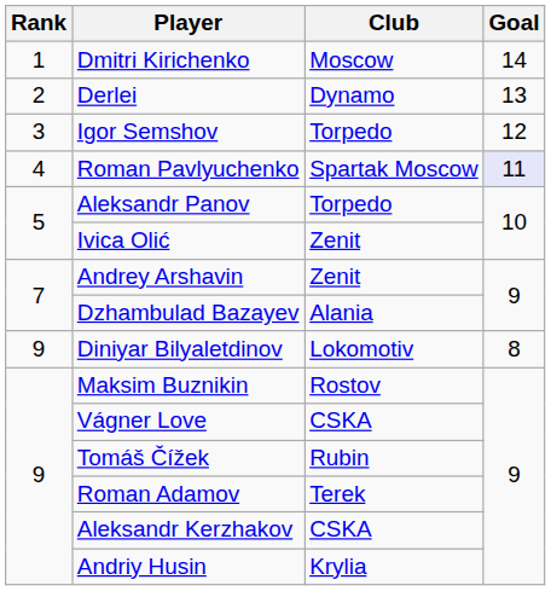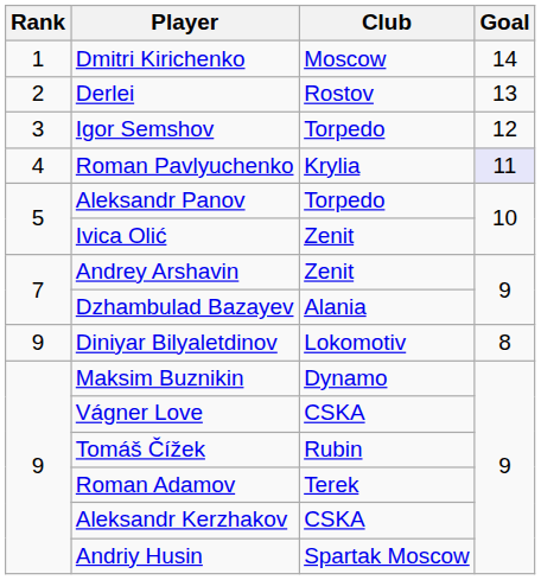Derlei | Club: Dynamo -> Rostov
Roman Pavlyuchenko | Club: Spartak Moscow -> Krylia
Maksim Buznikin | Club: Rostov -> Dynamo
Andriy Husin | Club: Krylia -> Spartak Moscow
